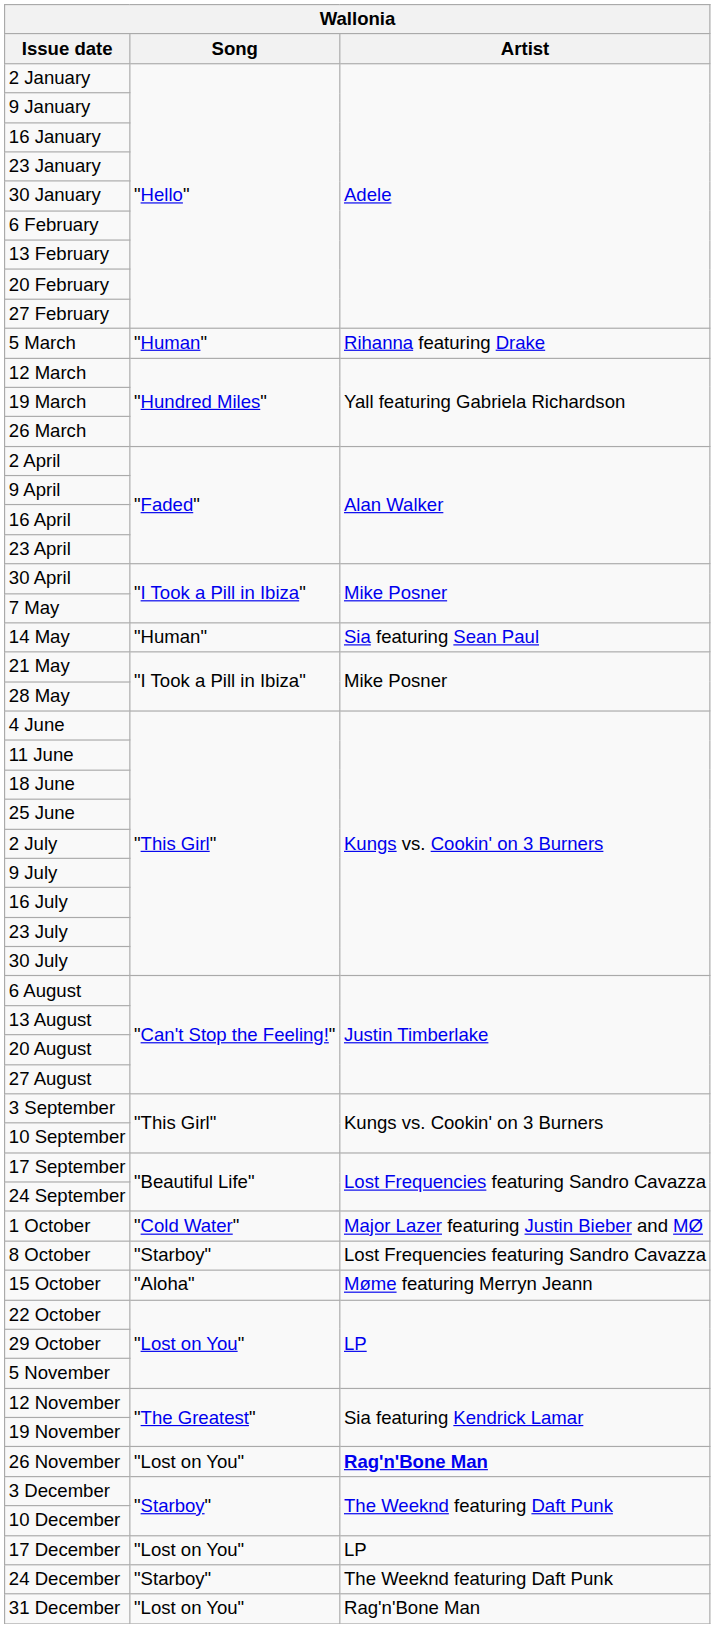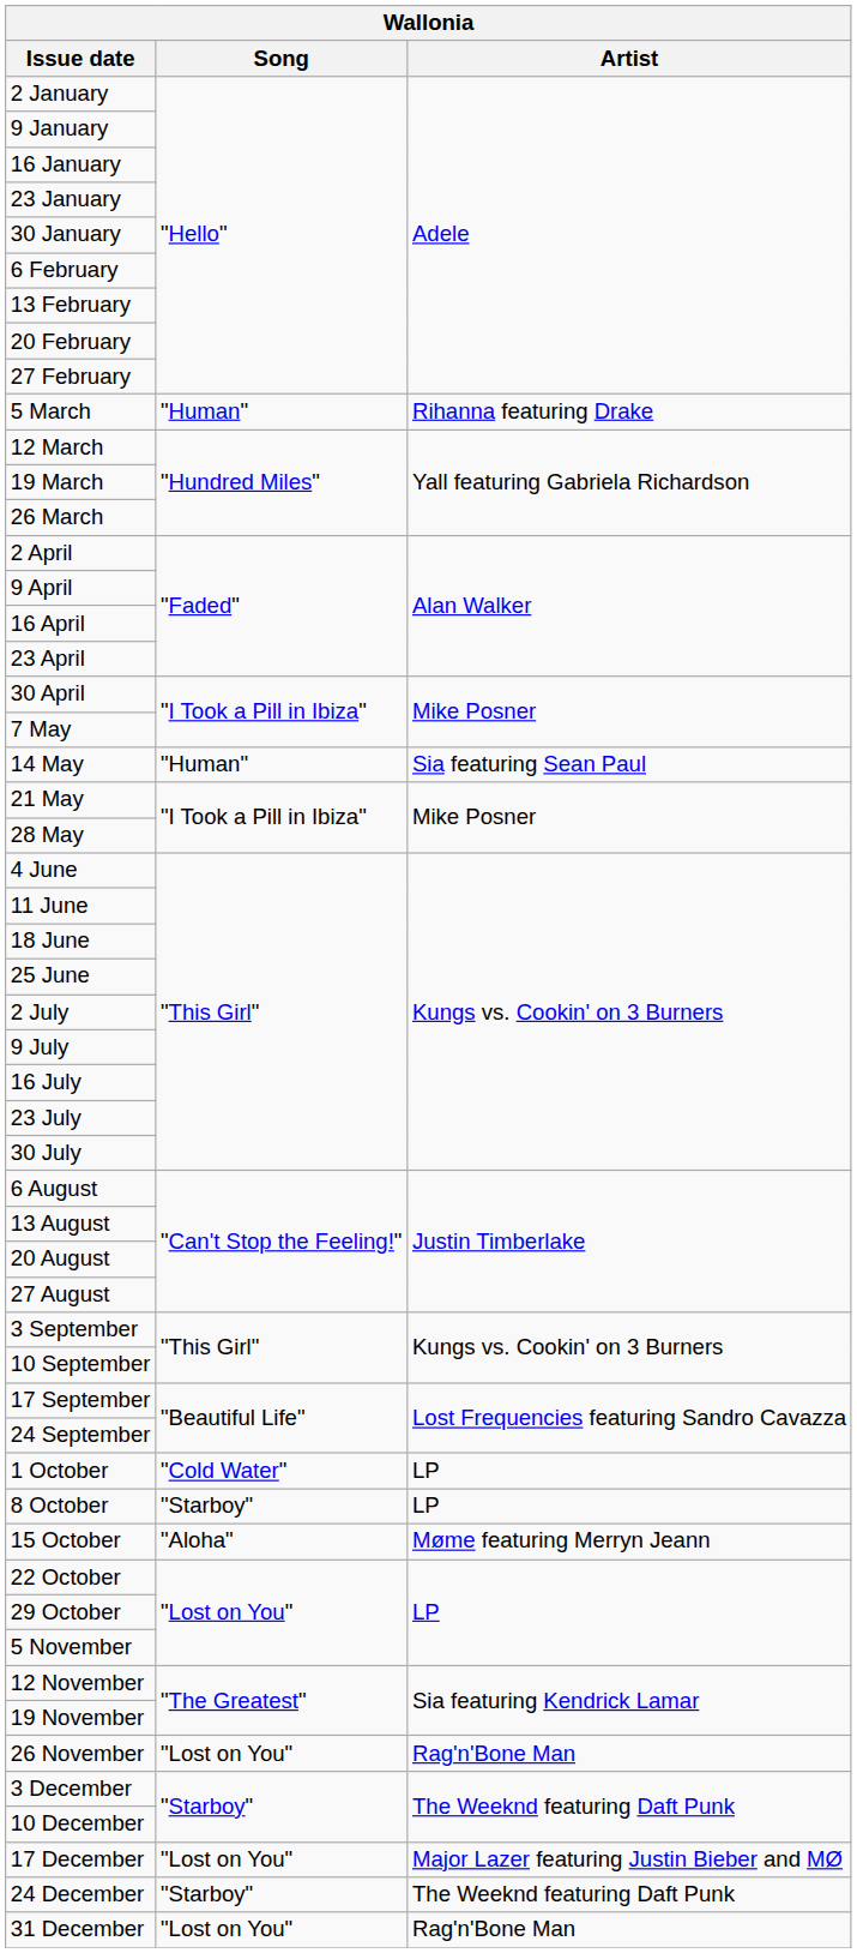1 October | Artist: Major Lazer featuring Justin Bieber and MØ -> LP
8 October | Artist: Lost Frequencies featuring Sandro Cavazza -> LP
26 November | Artist: bold -> normal
17 December | Artist: LP -> Major Lazer featuring Justin Bieber and MØ
